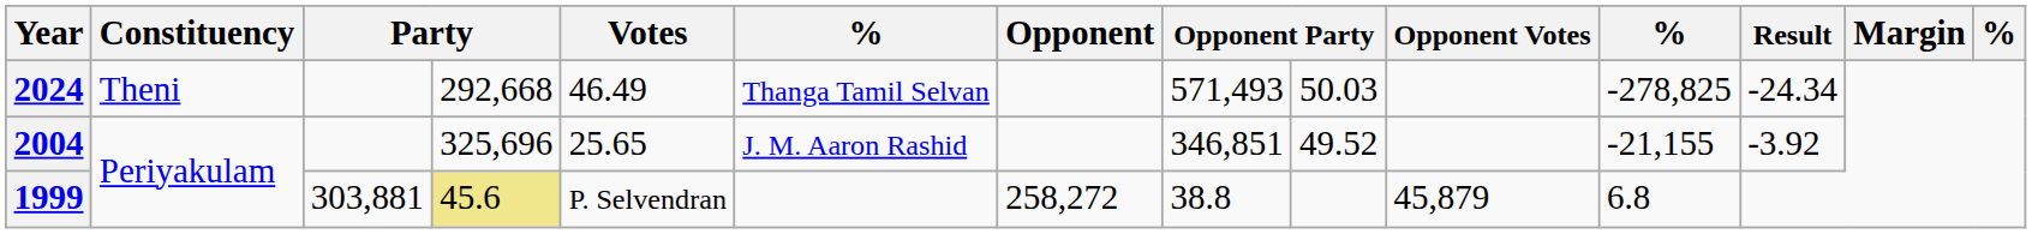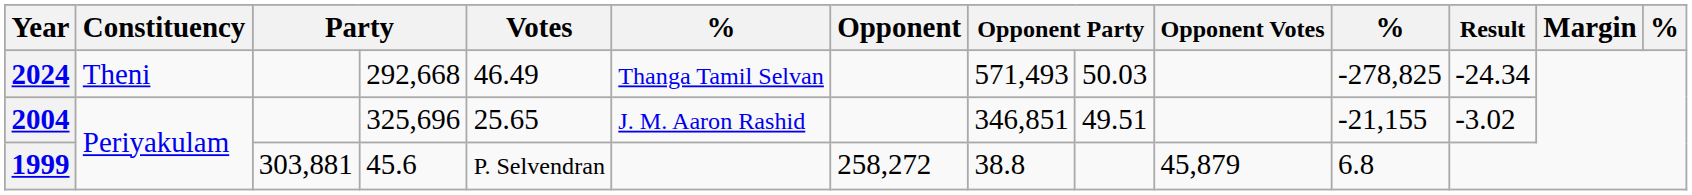2004 | column 9: 49.52 -> 49.51
2004 | Result: -3.92 -> -3.02
1999 | column 4: khaki background -> no background
